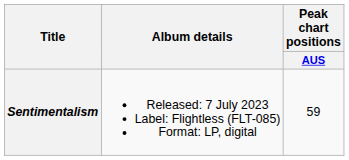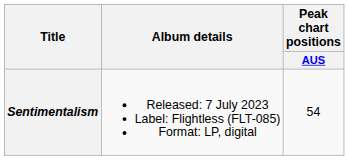Sentimentalism | Peak chart positions / AUS: 59 -> 54
